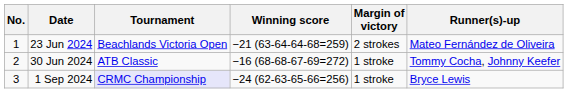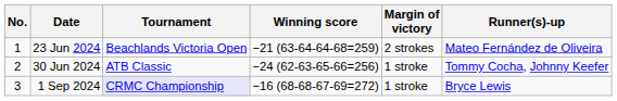30 Jun 2024 | Winning score: −16 (68-68-67-69=272) -> −24 (62-63-65-66=256)
1 Sep 2024 | Winning score: −24 (62-63-65-66=256) -> −16 (68-68-67-69=272)
